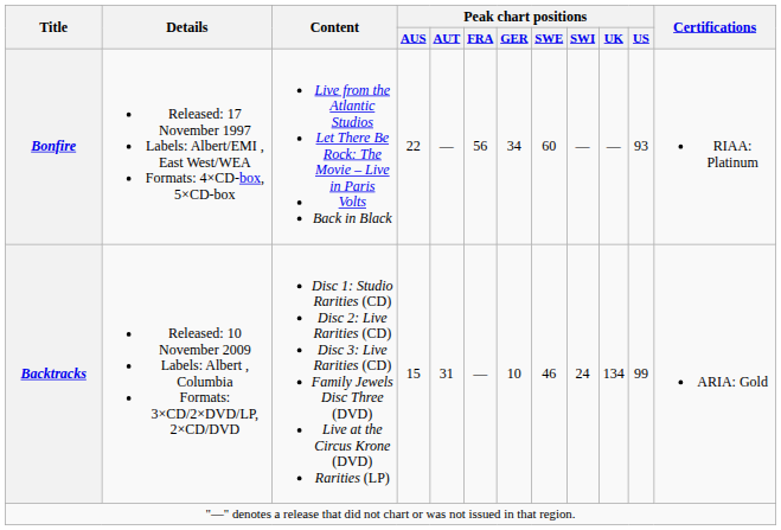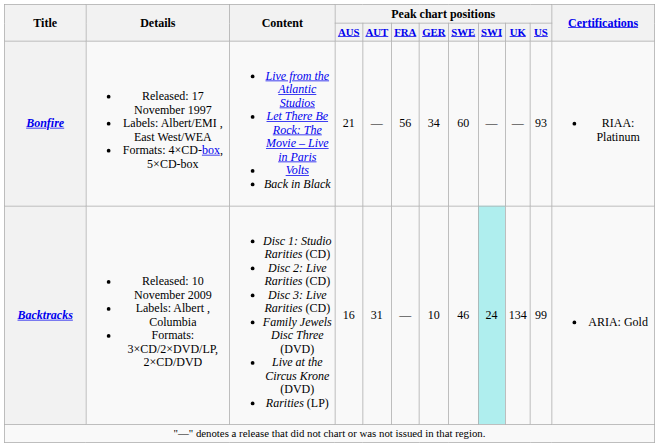Bonfire | Peak chart positions / AUS: 22 -> 21
Backtracks | Peak chart positions / AUS: 15 -> 16
Backtracks | Peak chart positions / SWI: no background -> paleturquoise background
